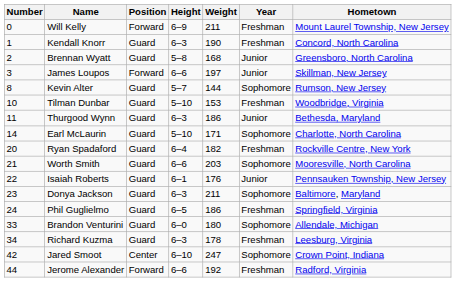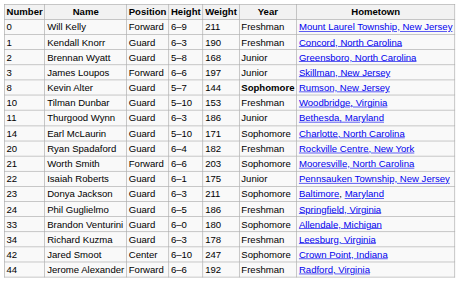Kevin Alter | Year: normal -> bold
Worth Smith | Position: Guard -> Forward
Isaiah Roberts | Weight: 176 -> 175
